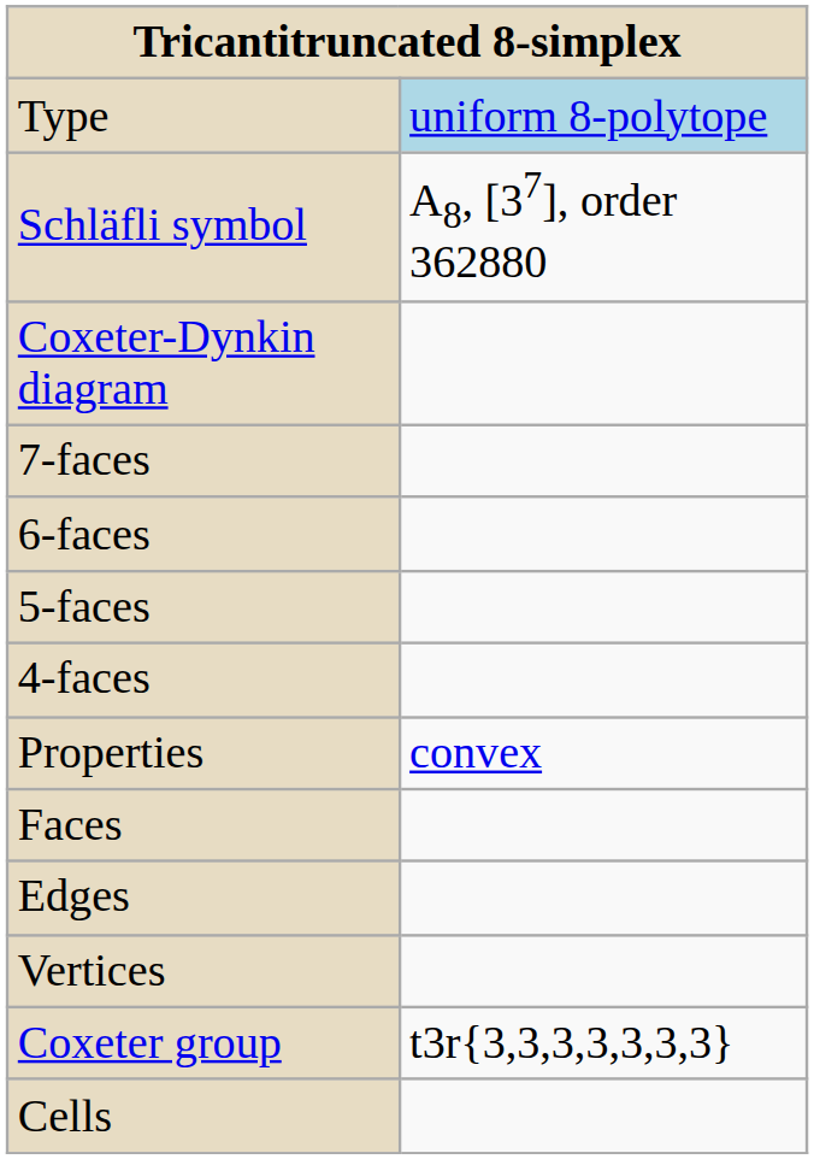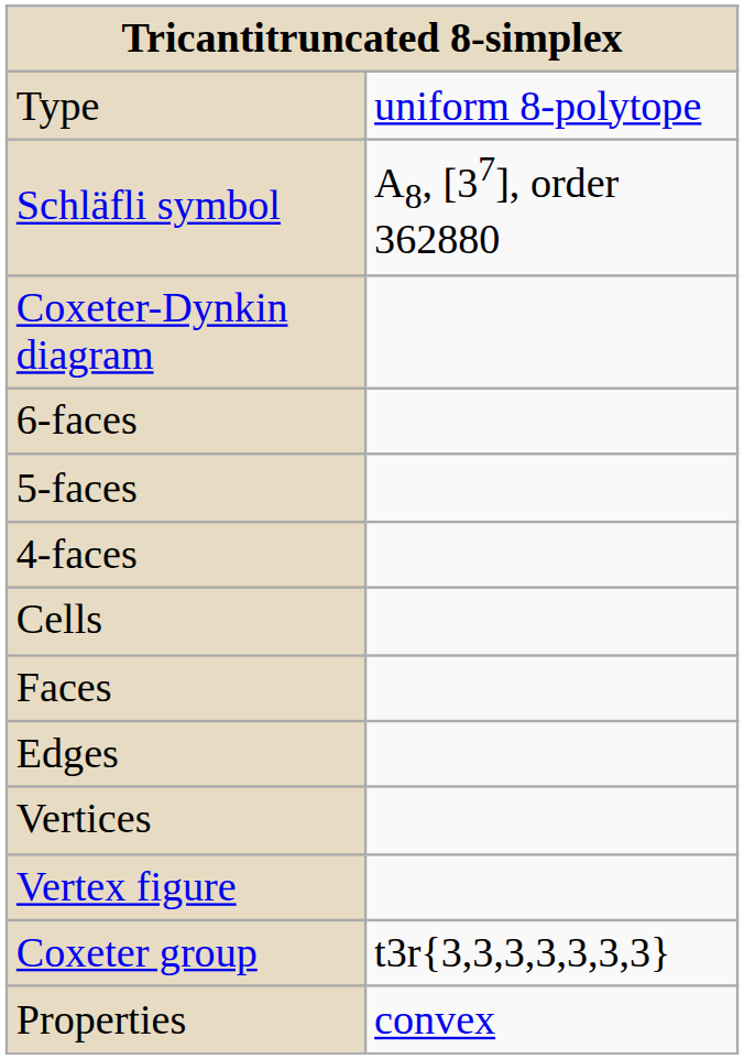Type | column 2: lightblue background -> no background
- row: 7-faces
rows swapped: Cells <-> Properties
+ row: Vertex figure
